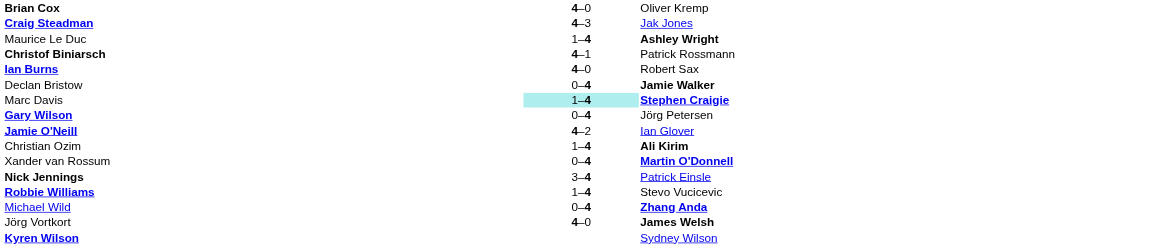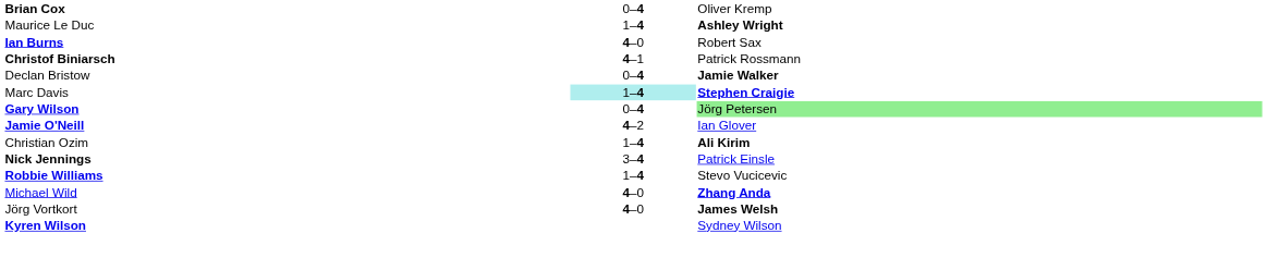Brian Cox | column 2: 4–0 -> 0–4
- row: Craig Steadman | 4–3 | Jak Jones
rows swapped: Christof Biniarsch <-> Ian Burns
Gary Wilson | column 3: no background -> lightgreen background
- row: Xander van Rossum | 0–4 | Martin O'Donnell
Michael Wild | column 2: 0–4 -> 4–0
